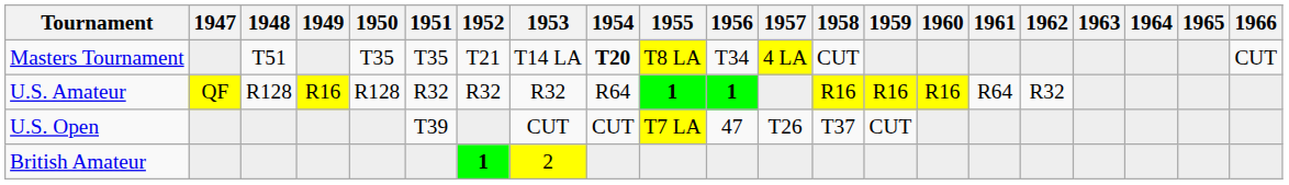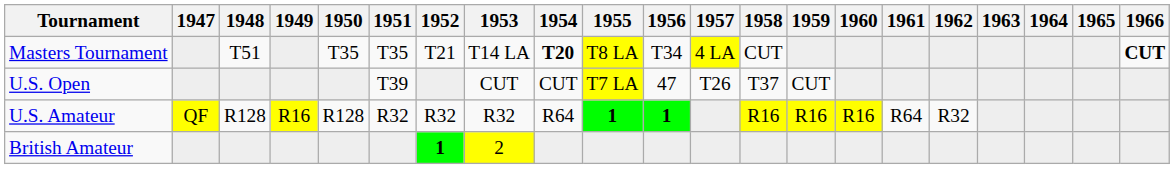Masters Tournament | 1966: normal -> bold
rows swapped: U.S. Open <-> U.S. Amateur
